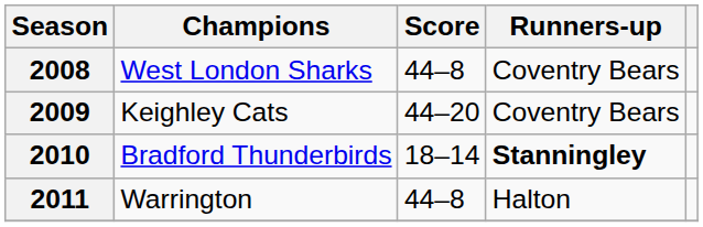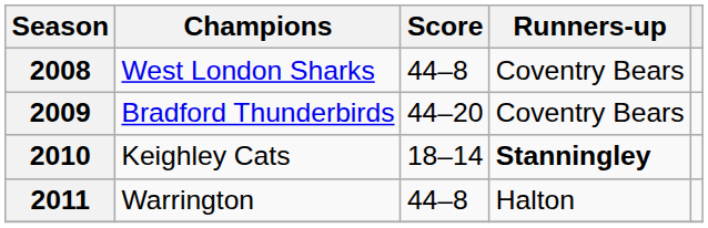2009 | Champions: Keighley Cats -> Bradford Thunderbirds
2010 | Champions: Bradford Thunderbirds -> Keighley Cats
